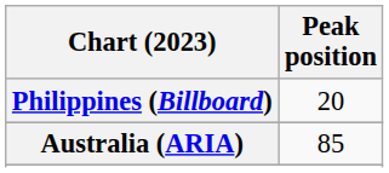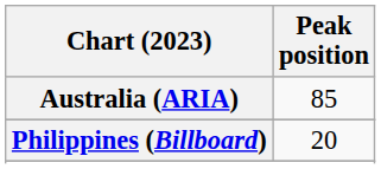rows swapped: Australia (ARIA) <-> Philippines (Billboard)
